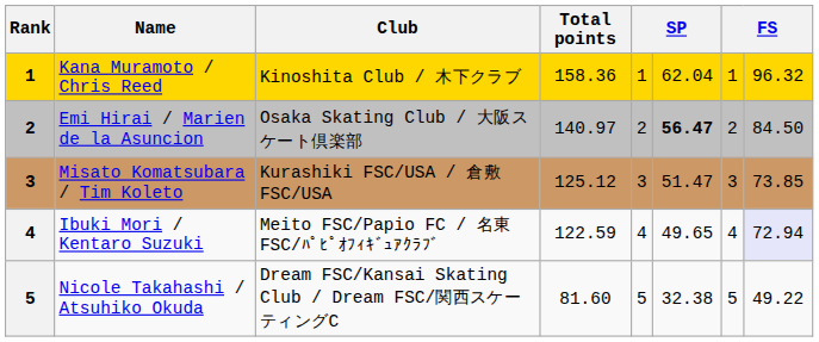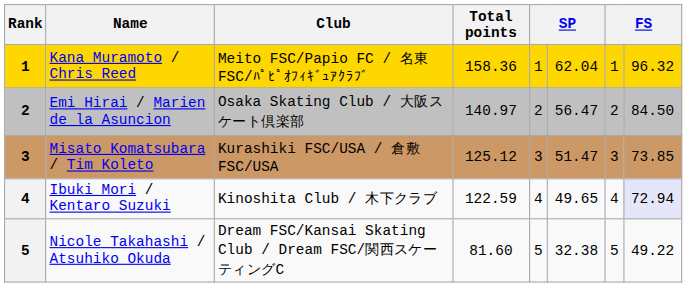Kana Muramoto / Chris Reed | Club: Kinoshita Club / 木下クラブ -> Meito FSC/Papio FC / 名東FSC/ﾊﾟﾋﾟｵﾌｨｷﾞｭｱｸﾗﾌﾞ
Emi Hirai / Marien de la Asuncion | column 6: bold -> normal
Ibuki Mori / Kentaro Suzuki | Club: Meito FSC/Papio FC / 名東FSC/ﾊﾟﾋﾟｵﾌｨｷﾞｭｱｸﾗﾌﾞ -> Kinoshita Club / 木下クラブ
